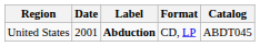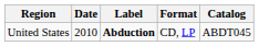United States | Date: 2001 -> 2010
